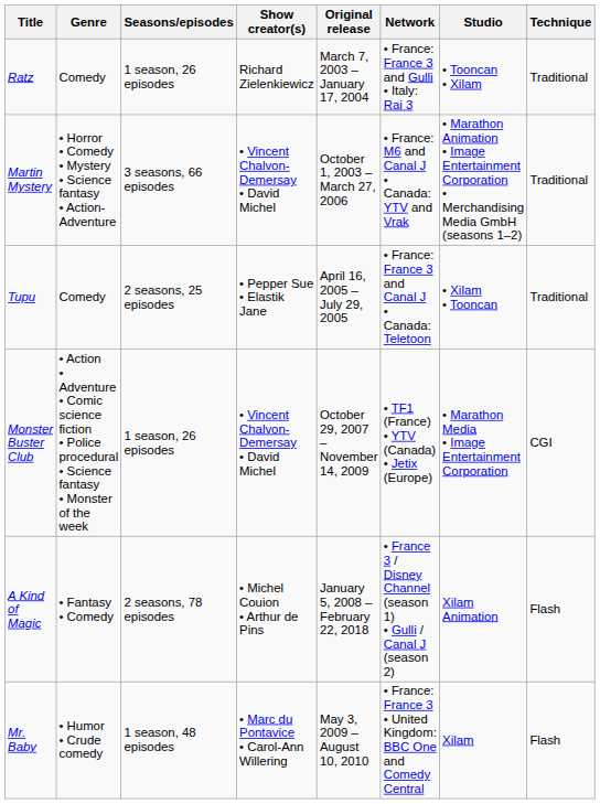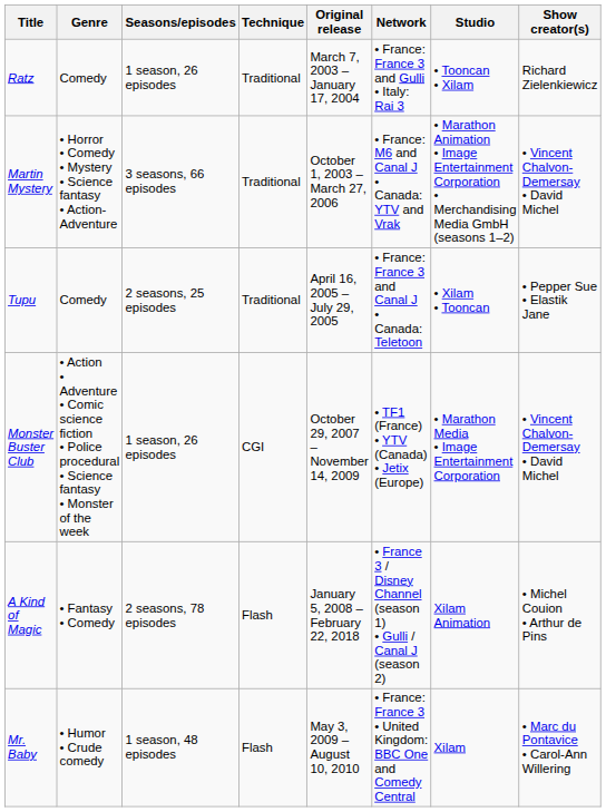columns swapped: Show creator(s) <-> Technique
